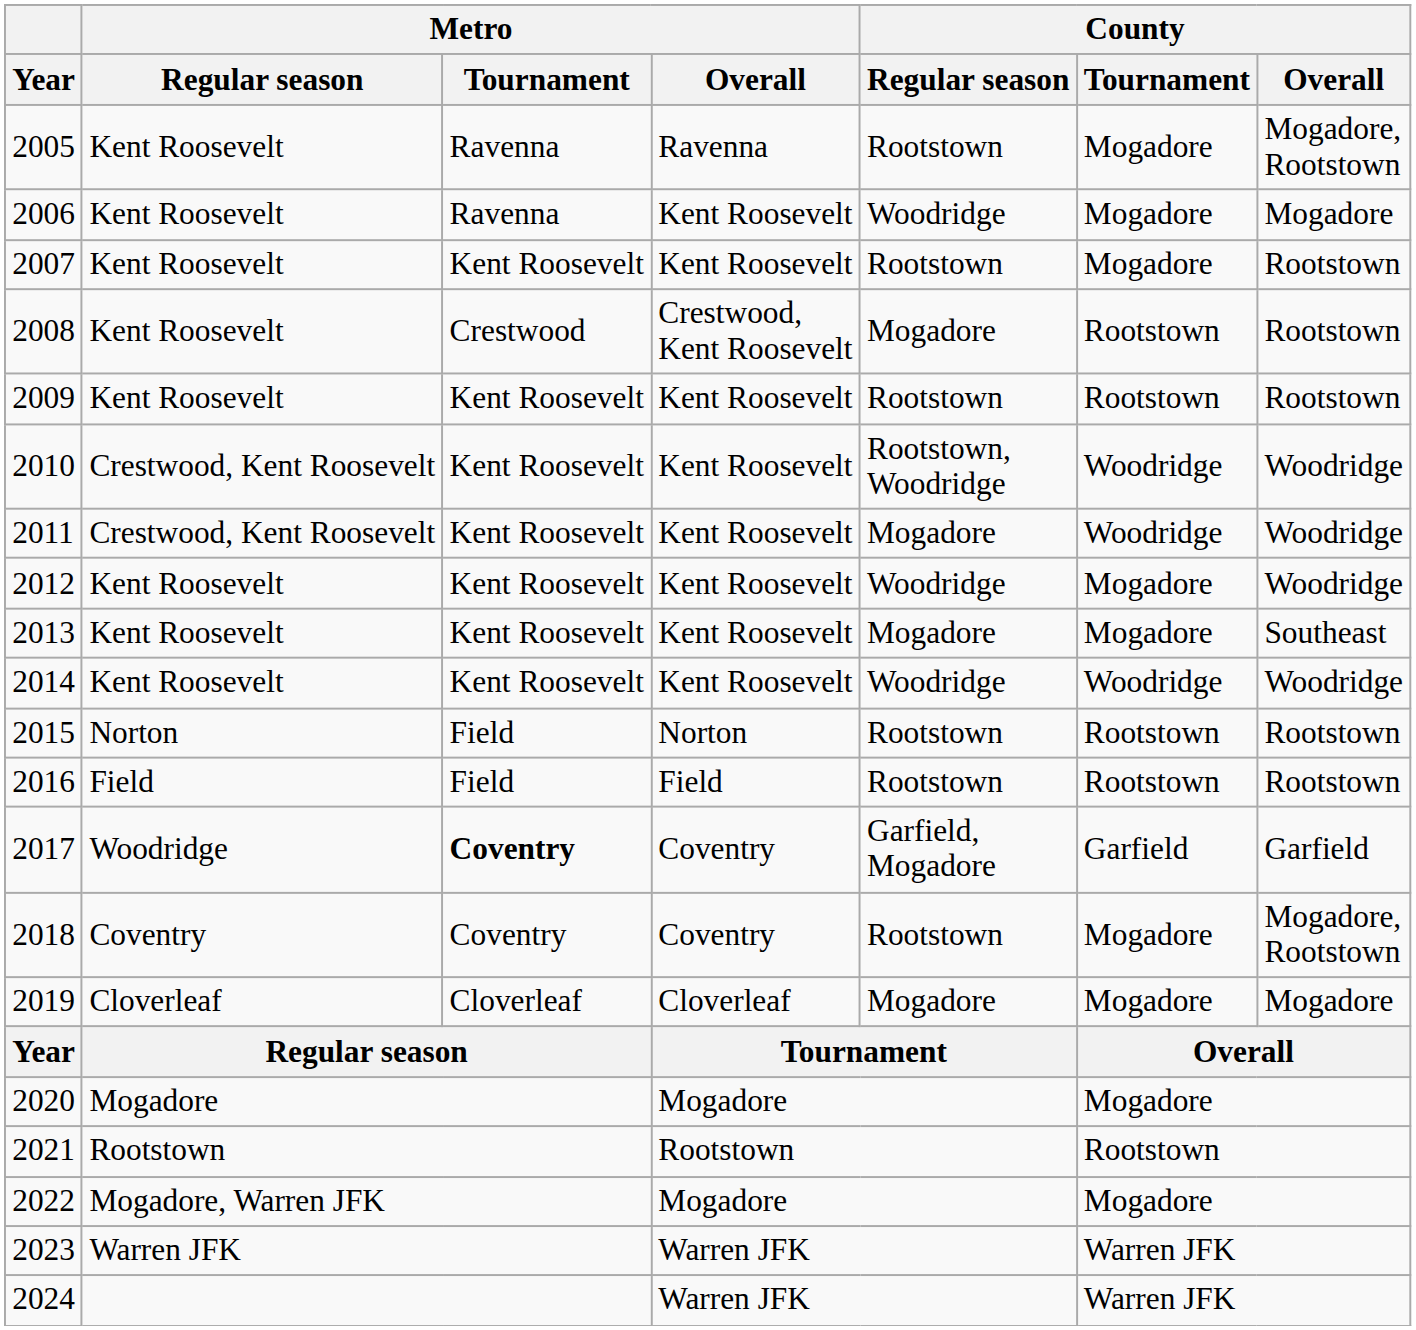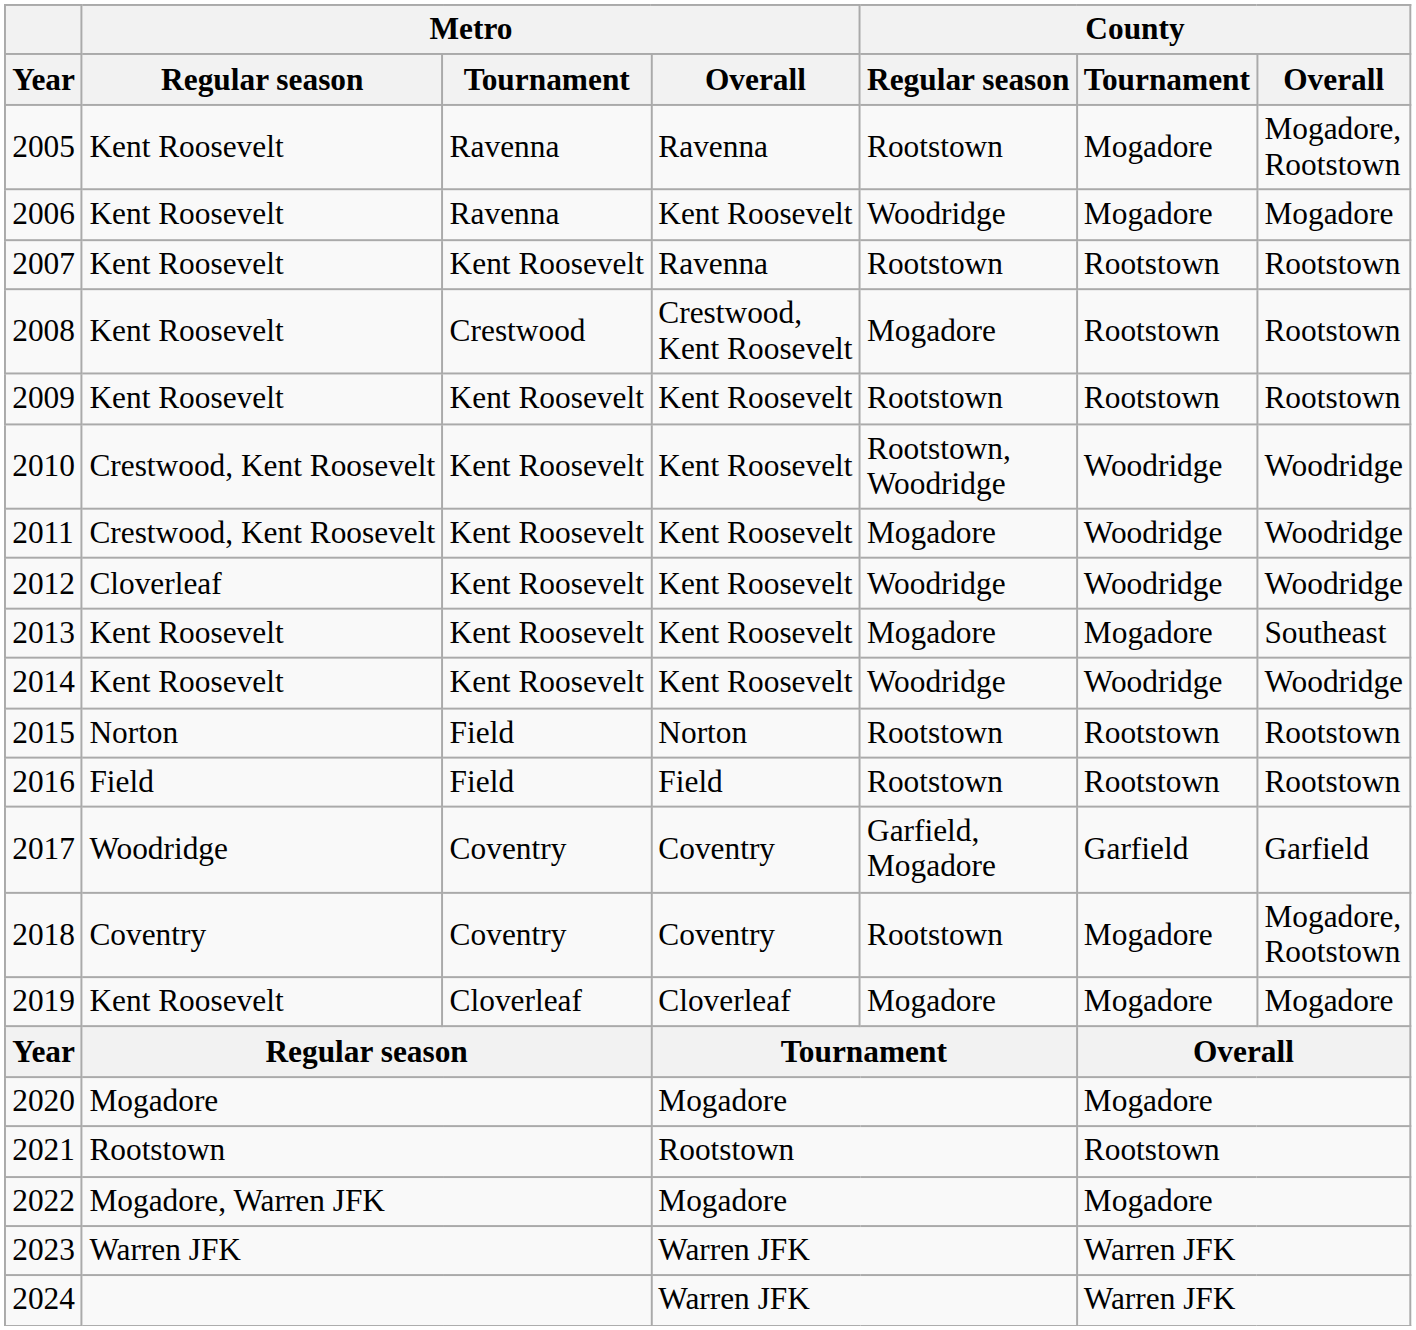2007 | Metro / Overall: Kent Roosevelt -> Ravenna
2007 | County / Tournament: Mogadore -> Rootstown
2012 | Metro / Regular season: Kent Roosevelt -> Cloverleaf
2012 | County / Tournament: Mogadore -> Woodridge
2017 | Metro / Tournament: bold -> normal
2019 | Metro / Regular season: Cloverleaf -> Kent Roosevelt
